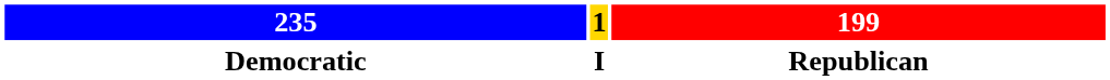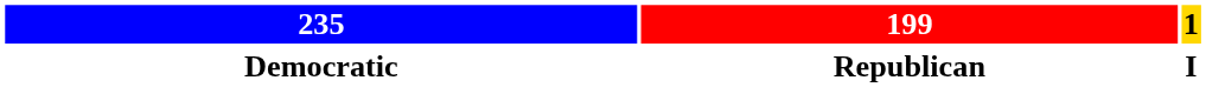columns swapped: 1 <-> 199
